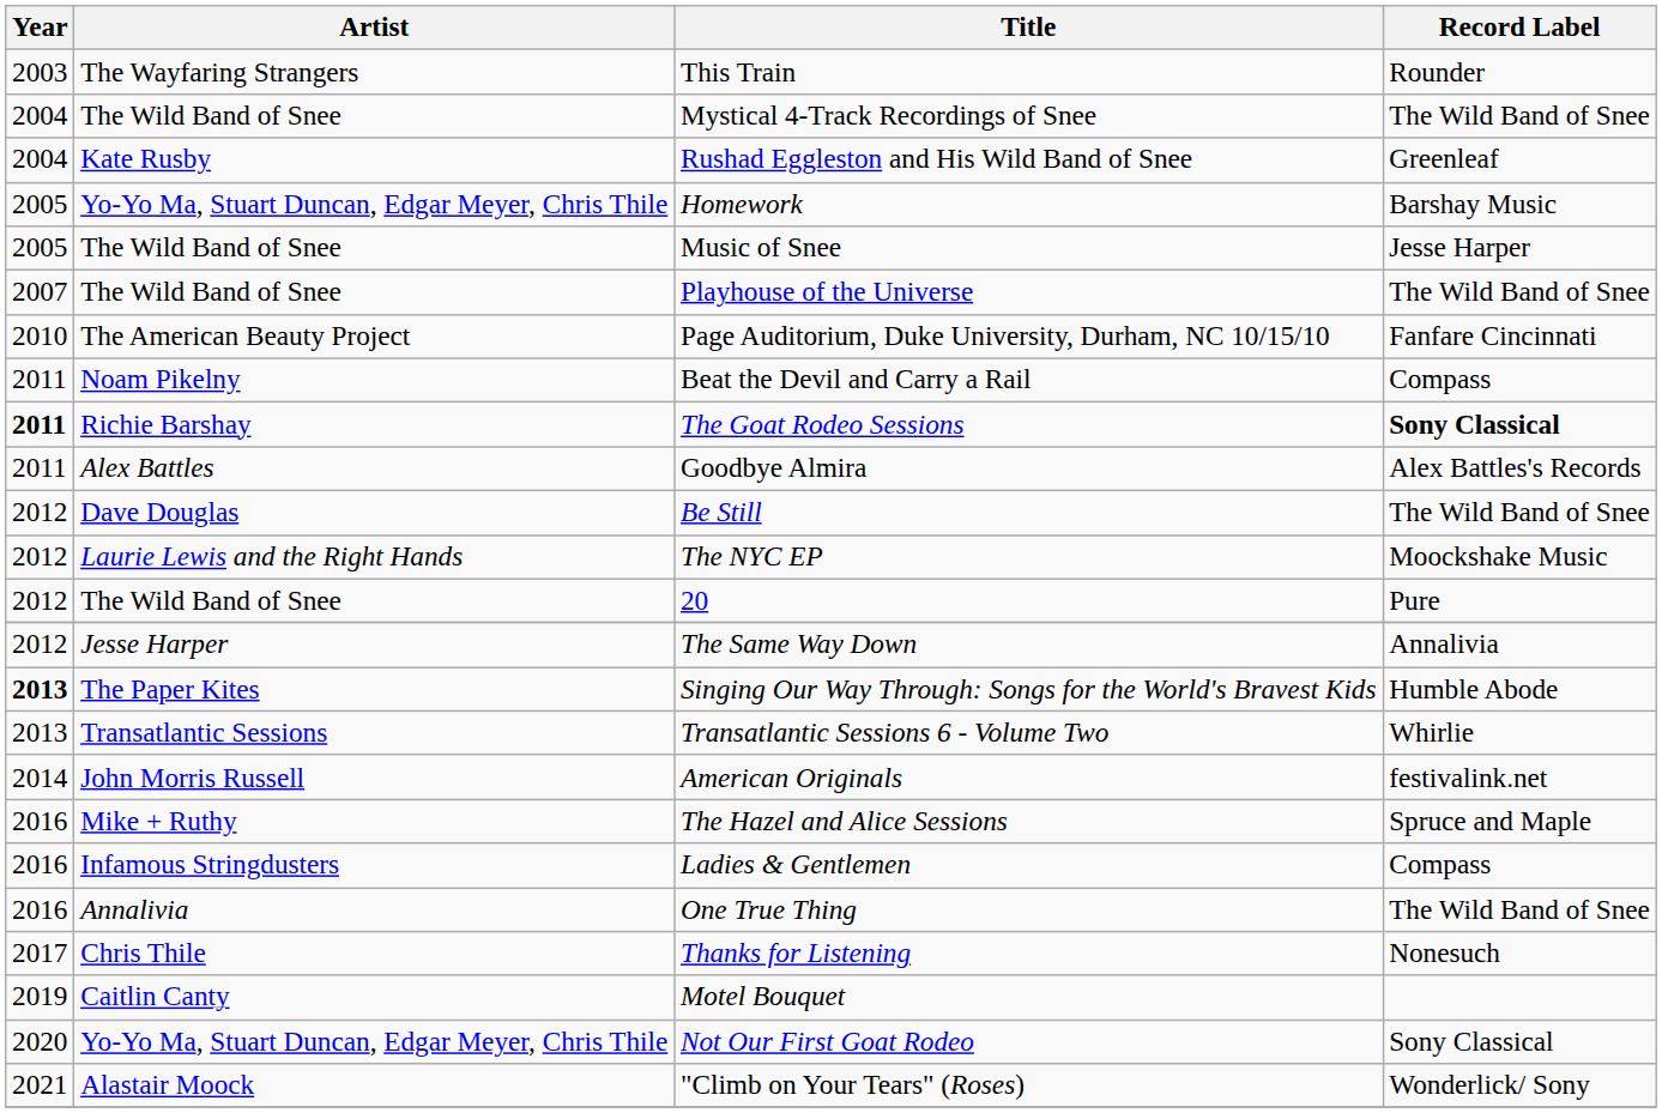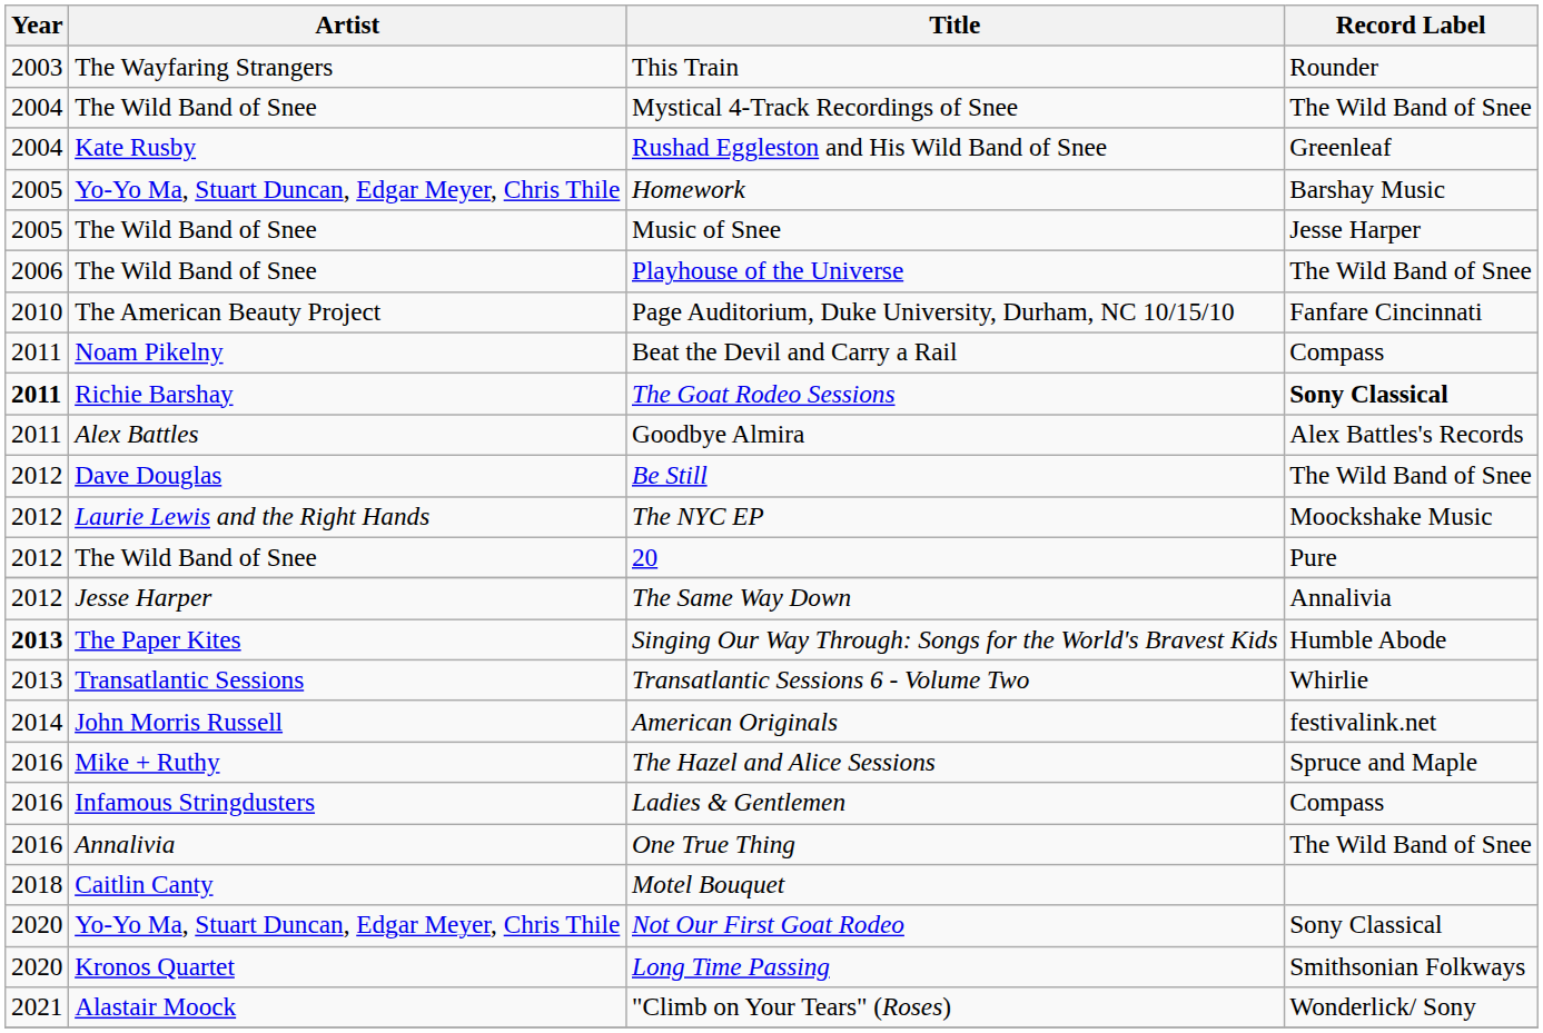Playhouse of the Universe | Year: 2007 -> 2006
- row: 2017 | Chris Thile | Thanks for Listening | Nonesuch
Motel Bouquet | Year: 2019 -> 2018
+ row: 2020 | Kronos Quartet | Long Time Passing | Smithsonian Folkways
